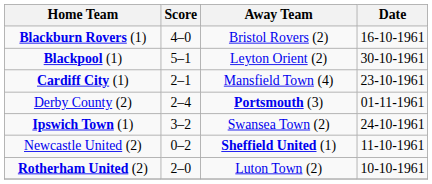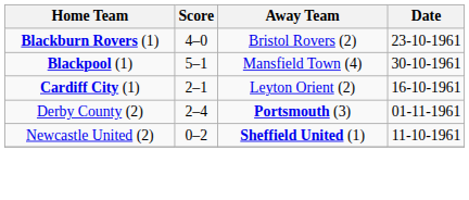Blackburn Rovers (1) | Date: 16-10-1961 -> 23-10-1961
Blackpool (1) | Away Team: Leyton Orient (2) -> Mansfield Town (4)
Cardiff City (1) | Away Team: Mansfield Town (4) -> Leyton Orient (2)
Cardiff City (1) | Date: 23-10-1961 -> 16-10-1961
- row: Ipswich Town (1) | 3–2 | Swansea Town (2) | 24-10-1961
- row: Rotherham United (2) | 2–0 | Luton Town (2) | 10-10-1961
